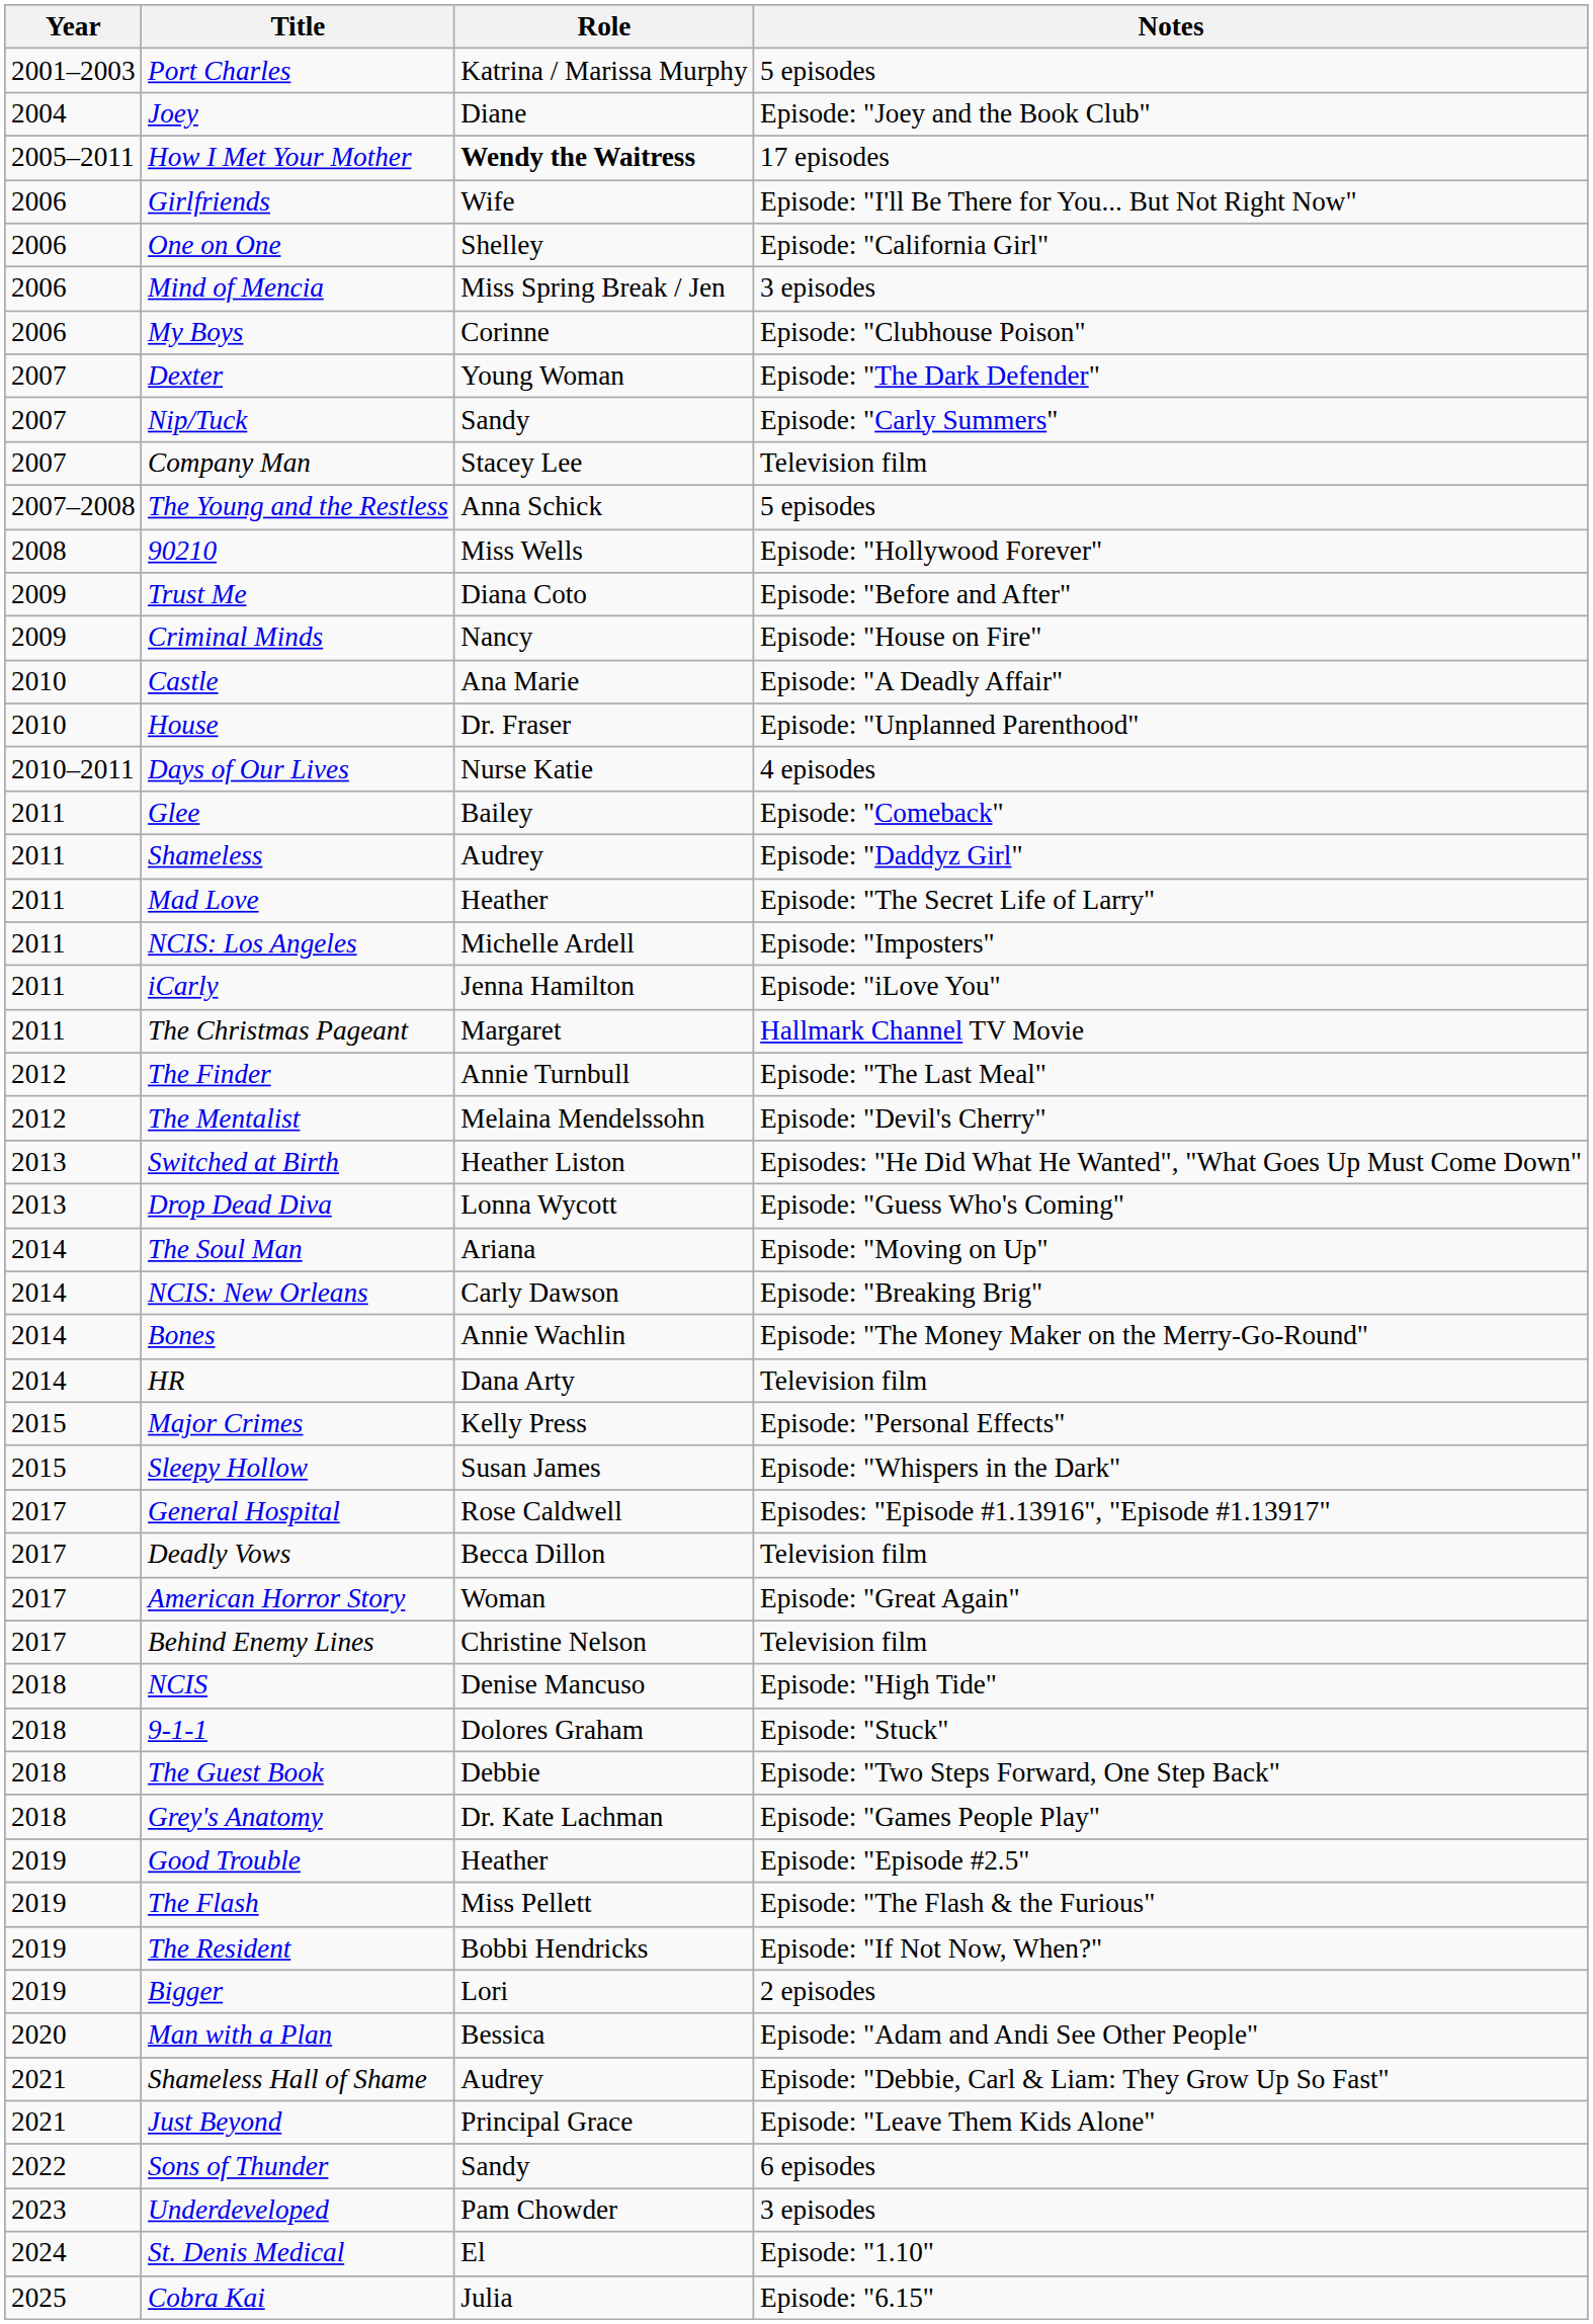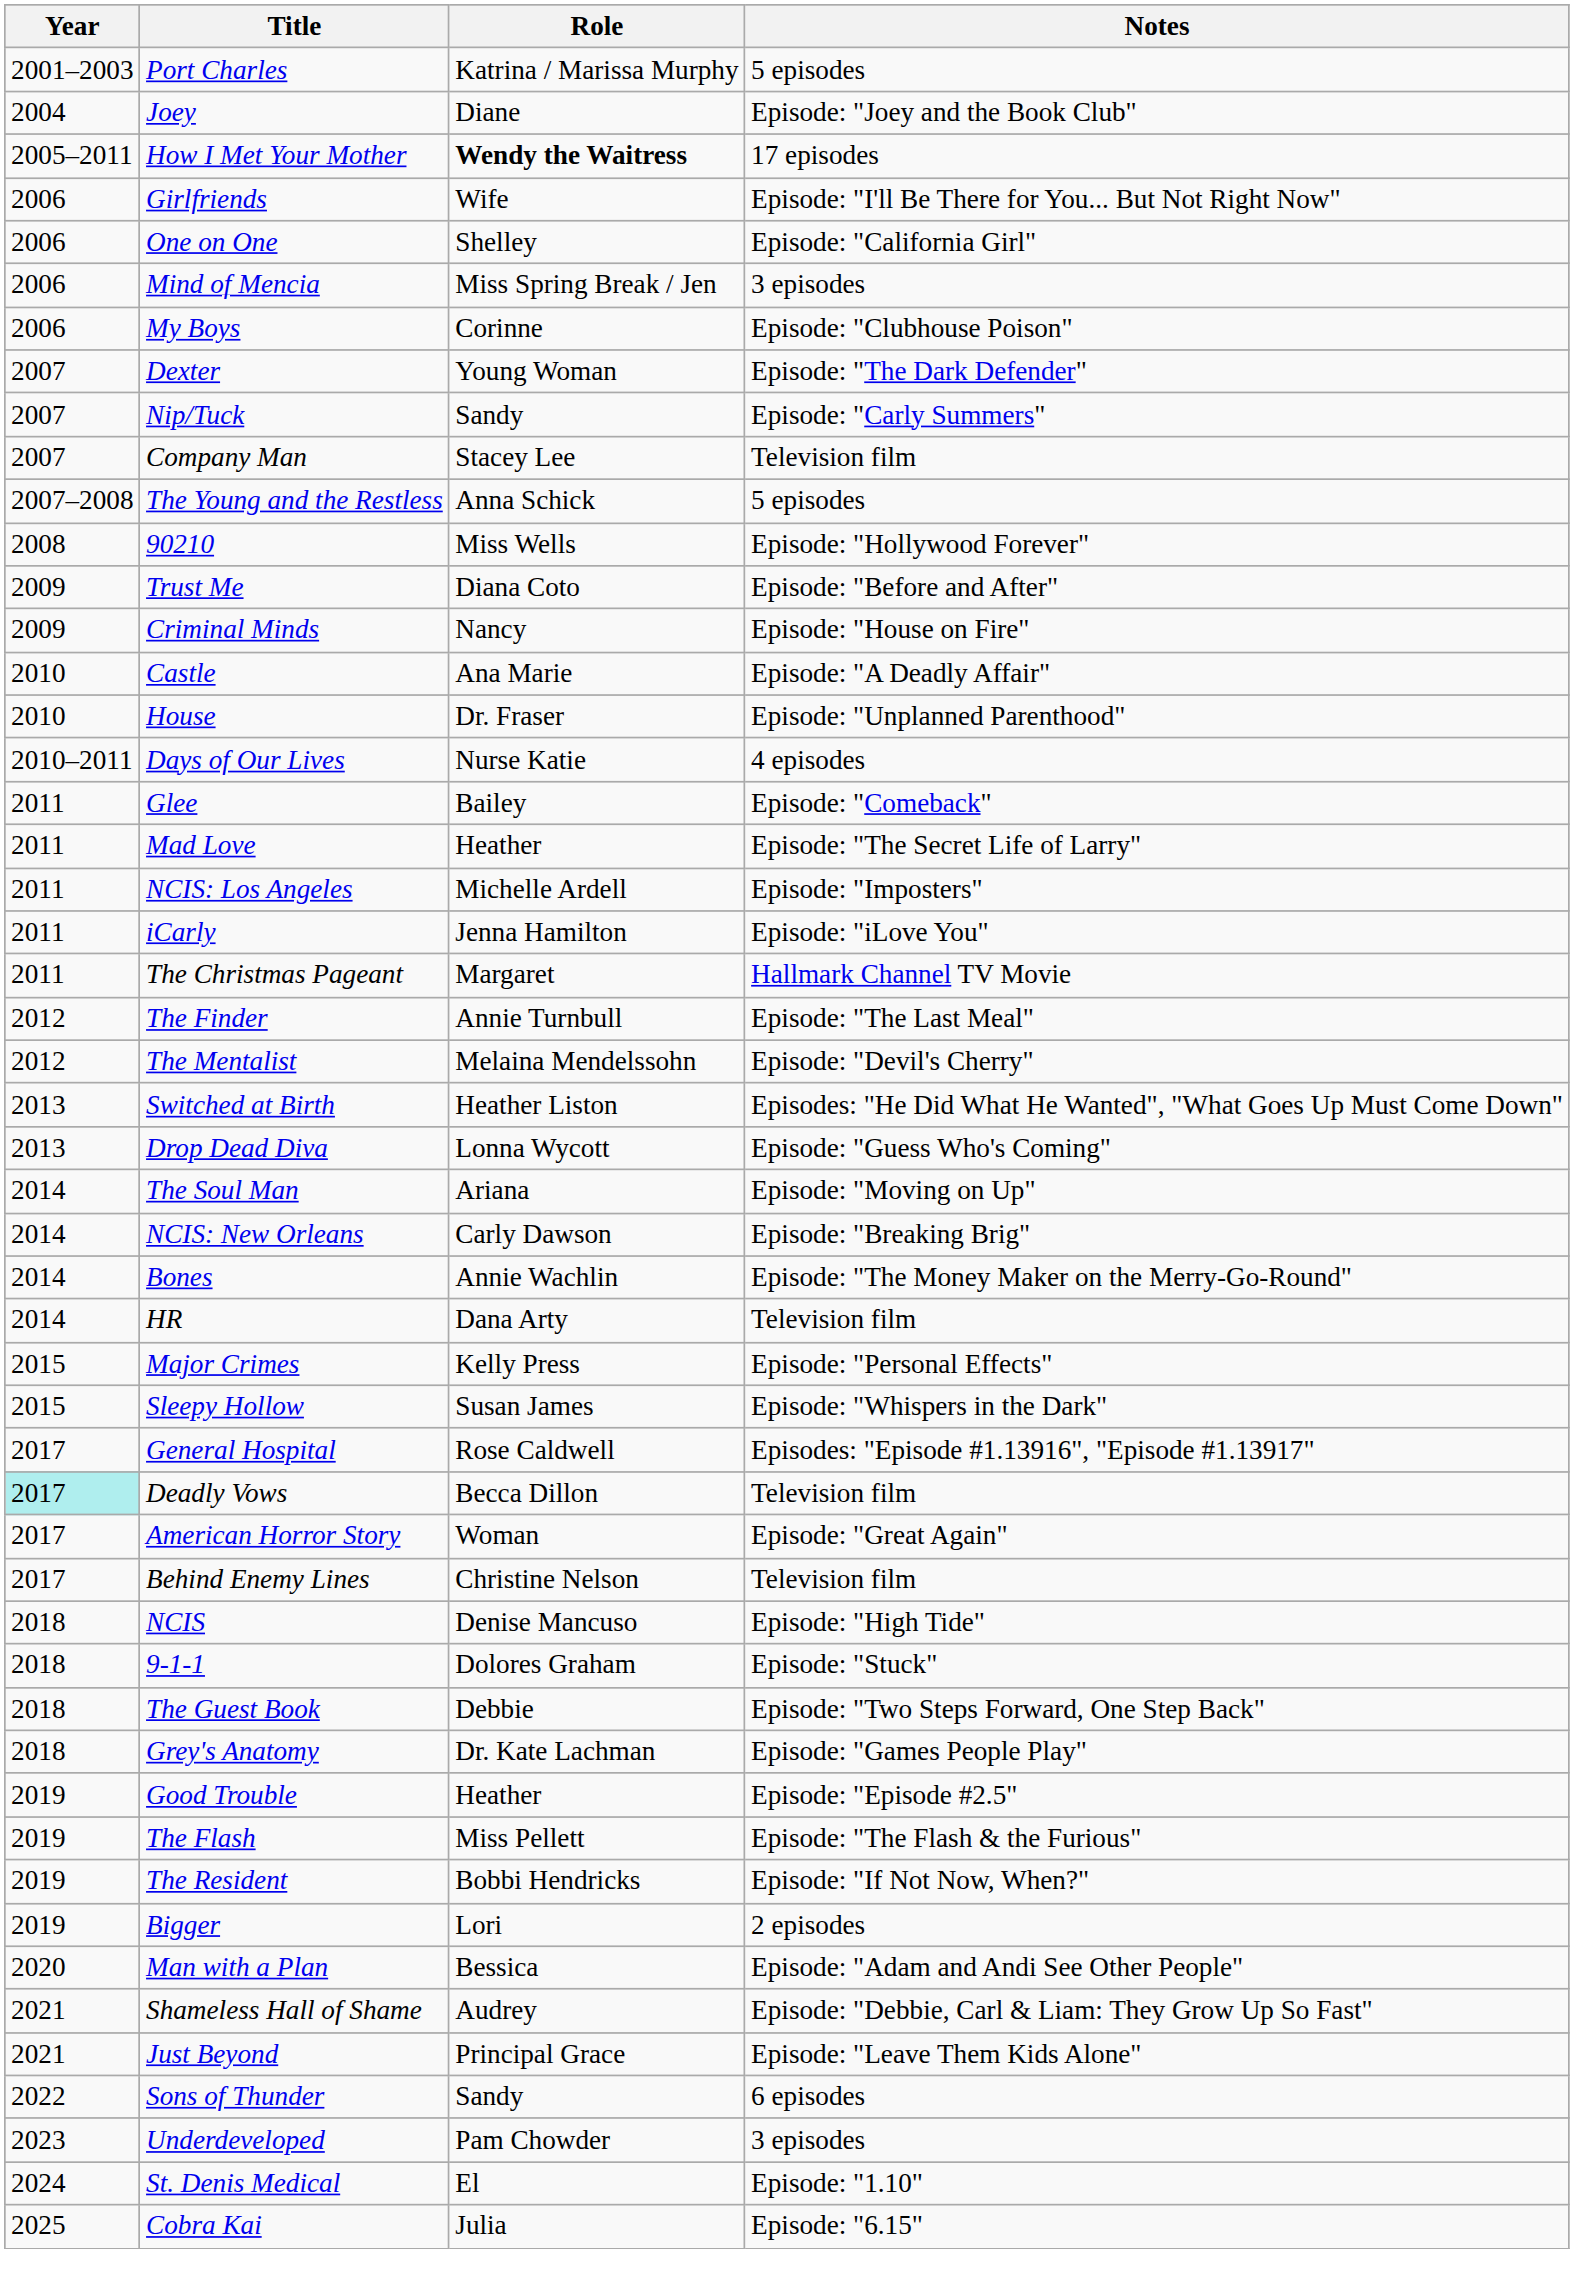- row: 2011 | Shameless | Audrey | Episode: "Daddyz Girl"
Deadly Vows | Year: no background -> paleturquoise background
